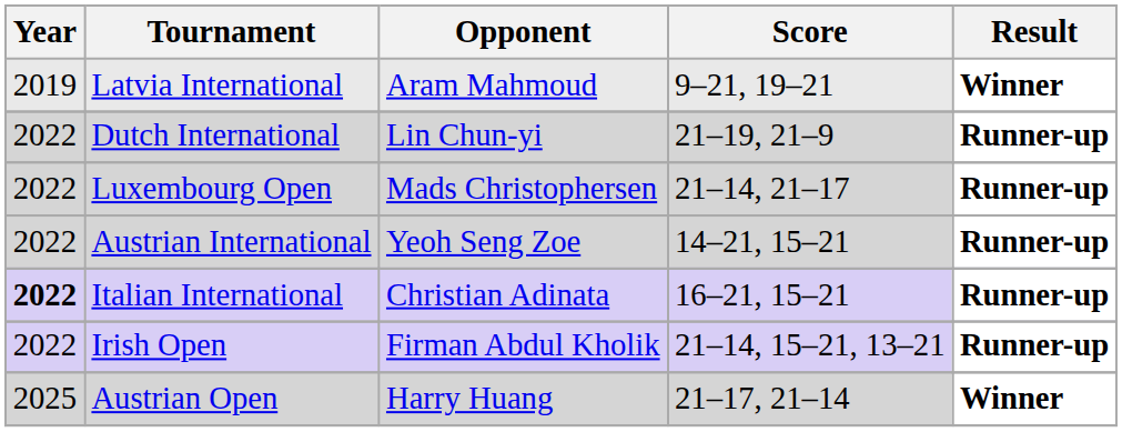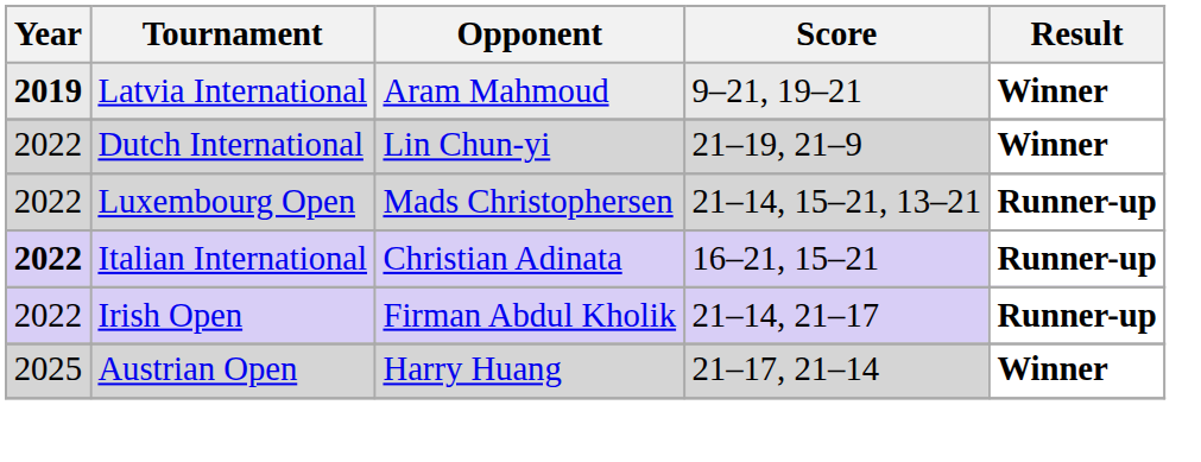Latvia International | Year: normal -> bold
Dutch International | Result: Runner-up -> Winner
Luxembourg Open | Score: 21–14, 21–17 -> 21–14, 15–21, 13–21
- row: 2022 | Austrian International | Yeoh Seng Zoe | 14–21, 15–21 | Runner-up
Irish Open | Score: 21–14, 15–21, 13–21 -> 21–14, 21–17
